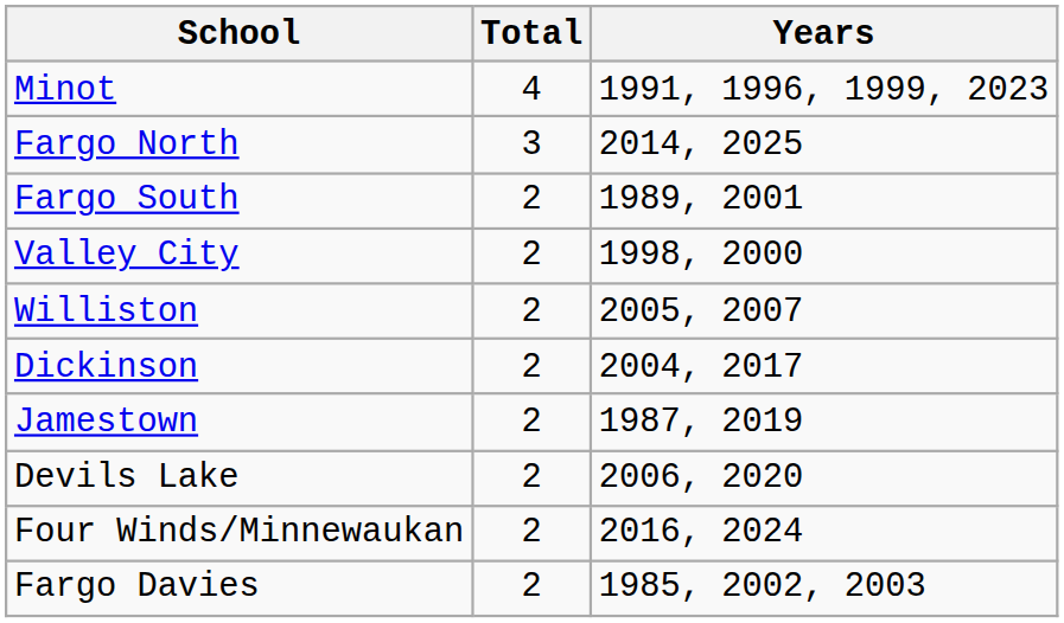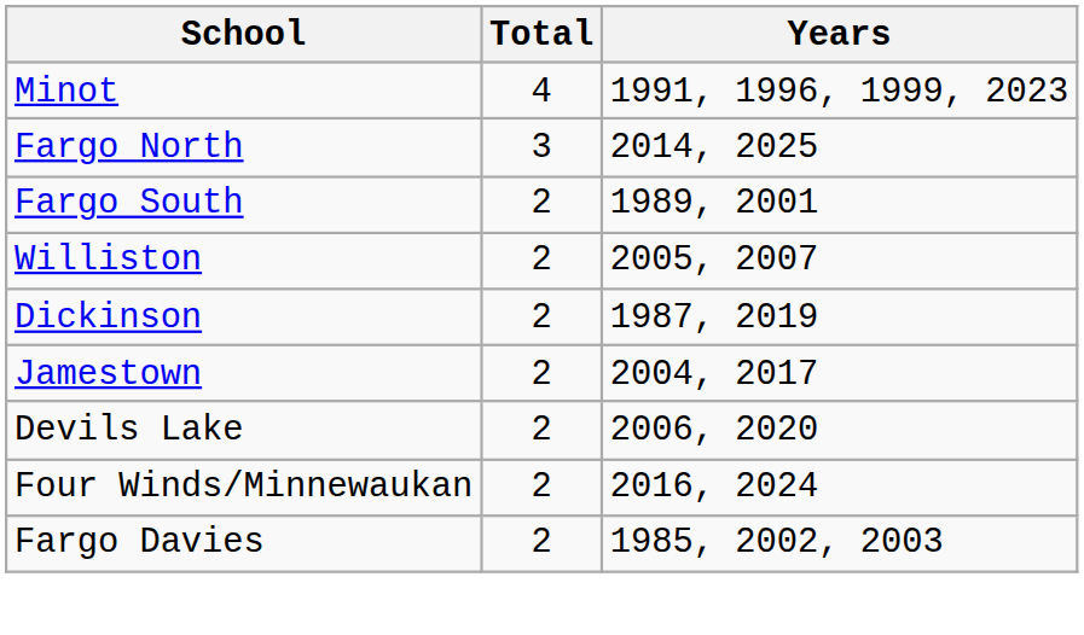- row: Valley City | 2 | 1998, 2000
Dickinson | Years: 2004, 2017 -> 1987, 2019
Jamestown | Years: 1987, 2019 -> 2004, 2017
